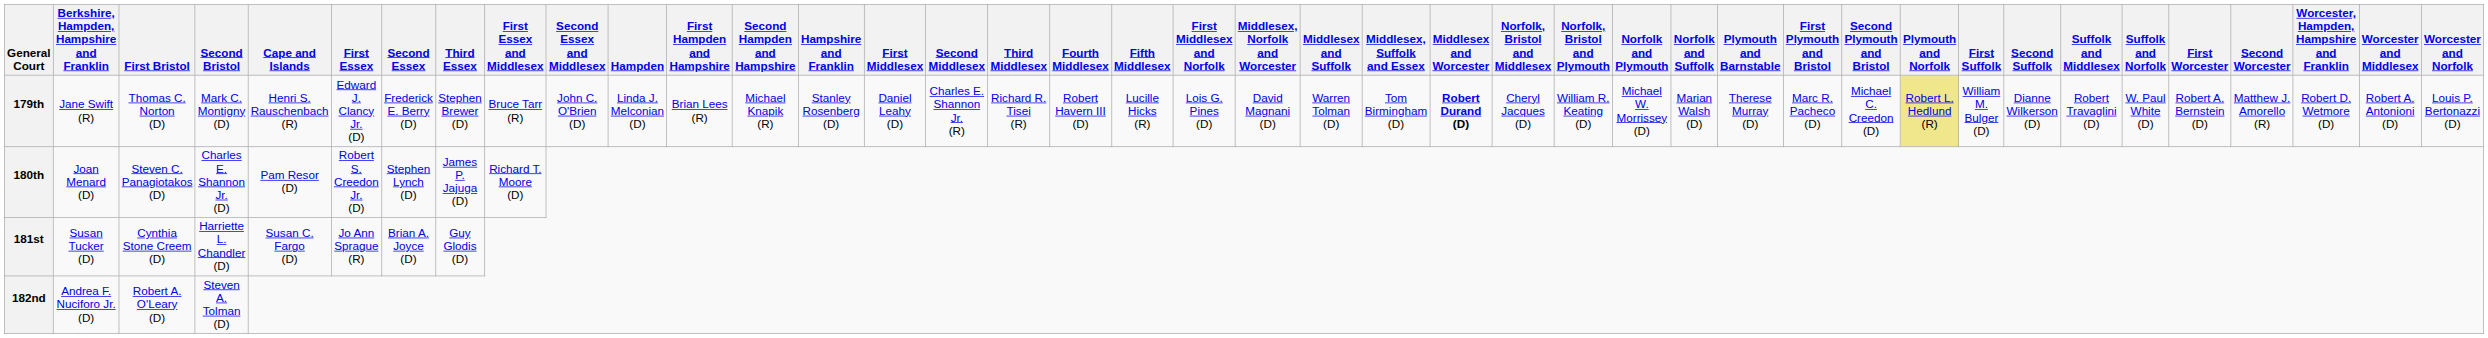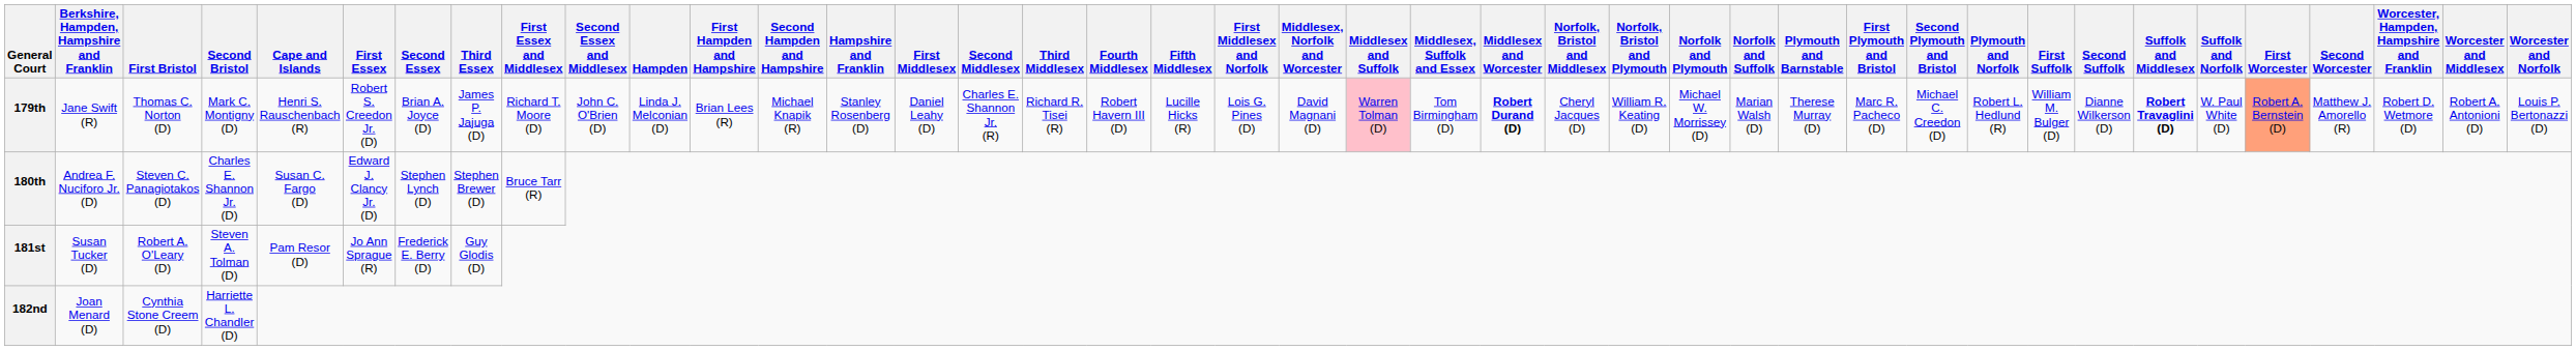179th | First Essex: Edward J. Clancy Jr. (D) -> Robert S. Creedon Jr. (D)
179th | Second Essex: Frederick E. Berry (D) -> Brian A. Joyce (D)
179th | Third Essex: Stephen Brewer (D) -> James P. Jajuga (D)
179th | First Essex and Middlesex: Bruce Tarr (R) -> Richard T. Moore (D)
179th | Middlesex and Suffolk: no background -> pink background
179th | Plymouth and Norfolk: khaki background -> no background
179th | Suffolk and Middlesex: normal -> bold
179th | First Worcester: no background -> lightsalmon background
180th | Berkshire, Hampden, Hampshire and Franklin: Joan Menard (D) -> Andrea F. Nuciforo Jr. (D)
180th | Cape and Islands: Pam Resor (D) -> Susan C. Fargo (D)
180th | First Essex: Robert S. Creedon Jr. (D) -> Edward J. Clancy Jr. (D)
180th | Third Essex: James P. Jajuga (D) -> Stephen Brewer (D)
180th | First Essex and Middlesex: Richard T. Moore (D) -> Bruce Tarr (R)
181st | First Bristol: Cynthia Stone Creem (D) -> Robert A. O'Leary (D)
181st | Second Bristol: Harriette L. Chandler (D) -> Steven A. Tolman (D)
181st | Cape and Islands: Susan C. Fargo (D) -> Pam Resor (D)
181st | Second Essex: Brian A. Joyce (D) -> Frederick E. Berry (D)
182nd | Berkshire, Hampden, Hampshire and Franklin: Andrea F. Nuciforo Jr. (D) -> Joan Menard (D)
182nd | First Bristol: Robert A. O'Leary (D) -> Cynthia Stone Creem (D)
182nd | Second Bristol: Steven A. Tolman (D) -> Harriette L. Chandler (D)
